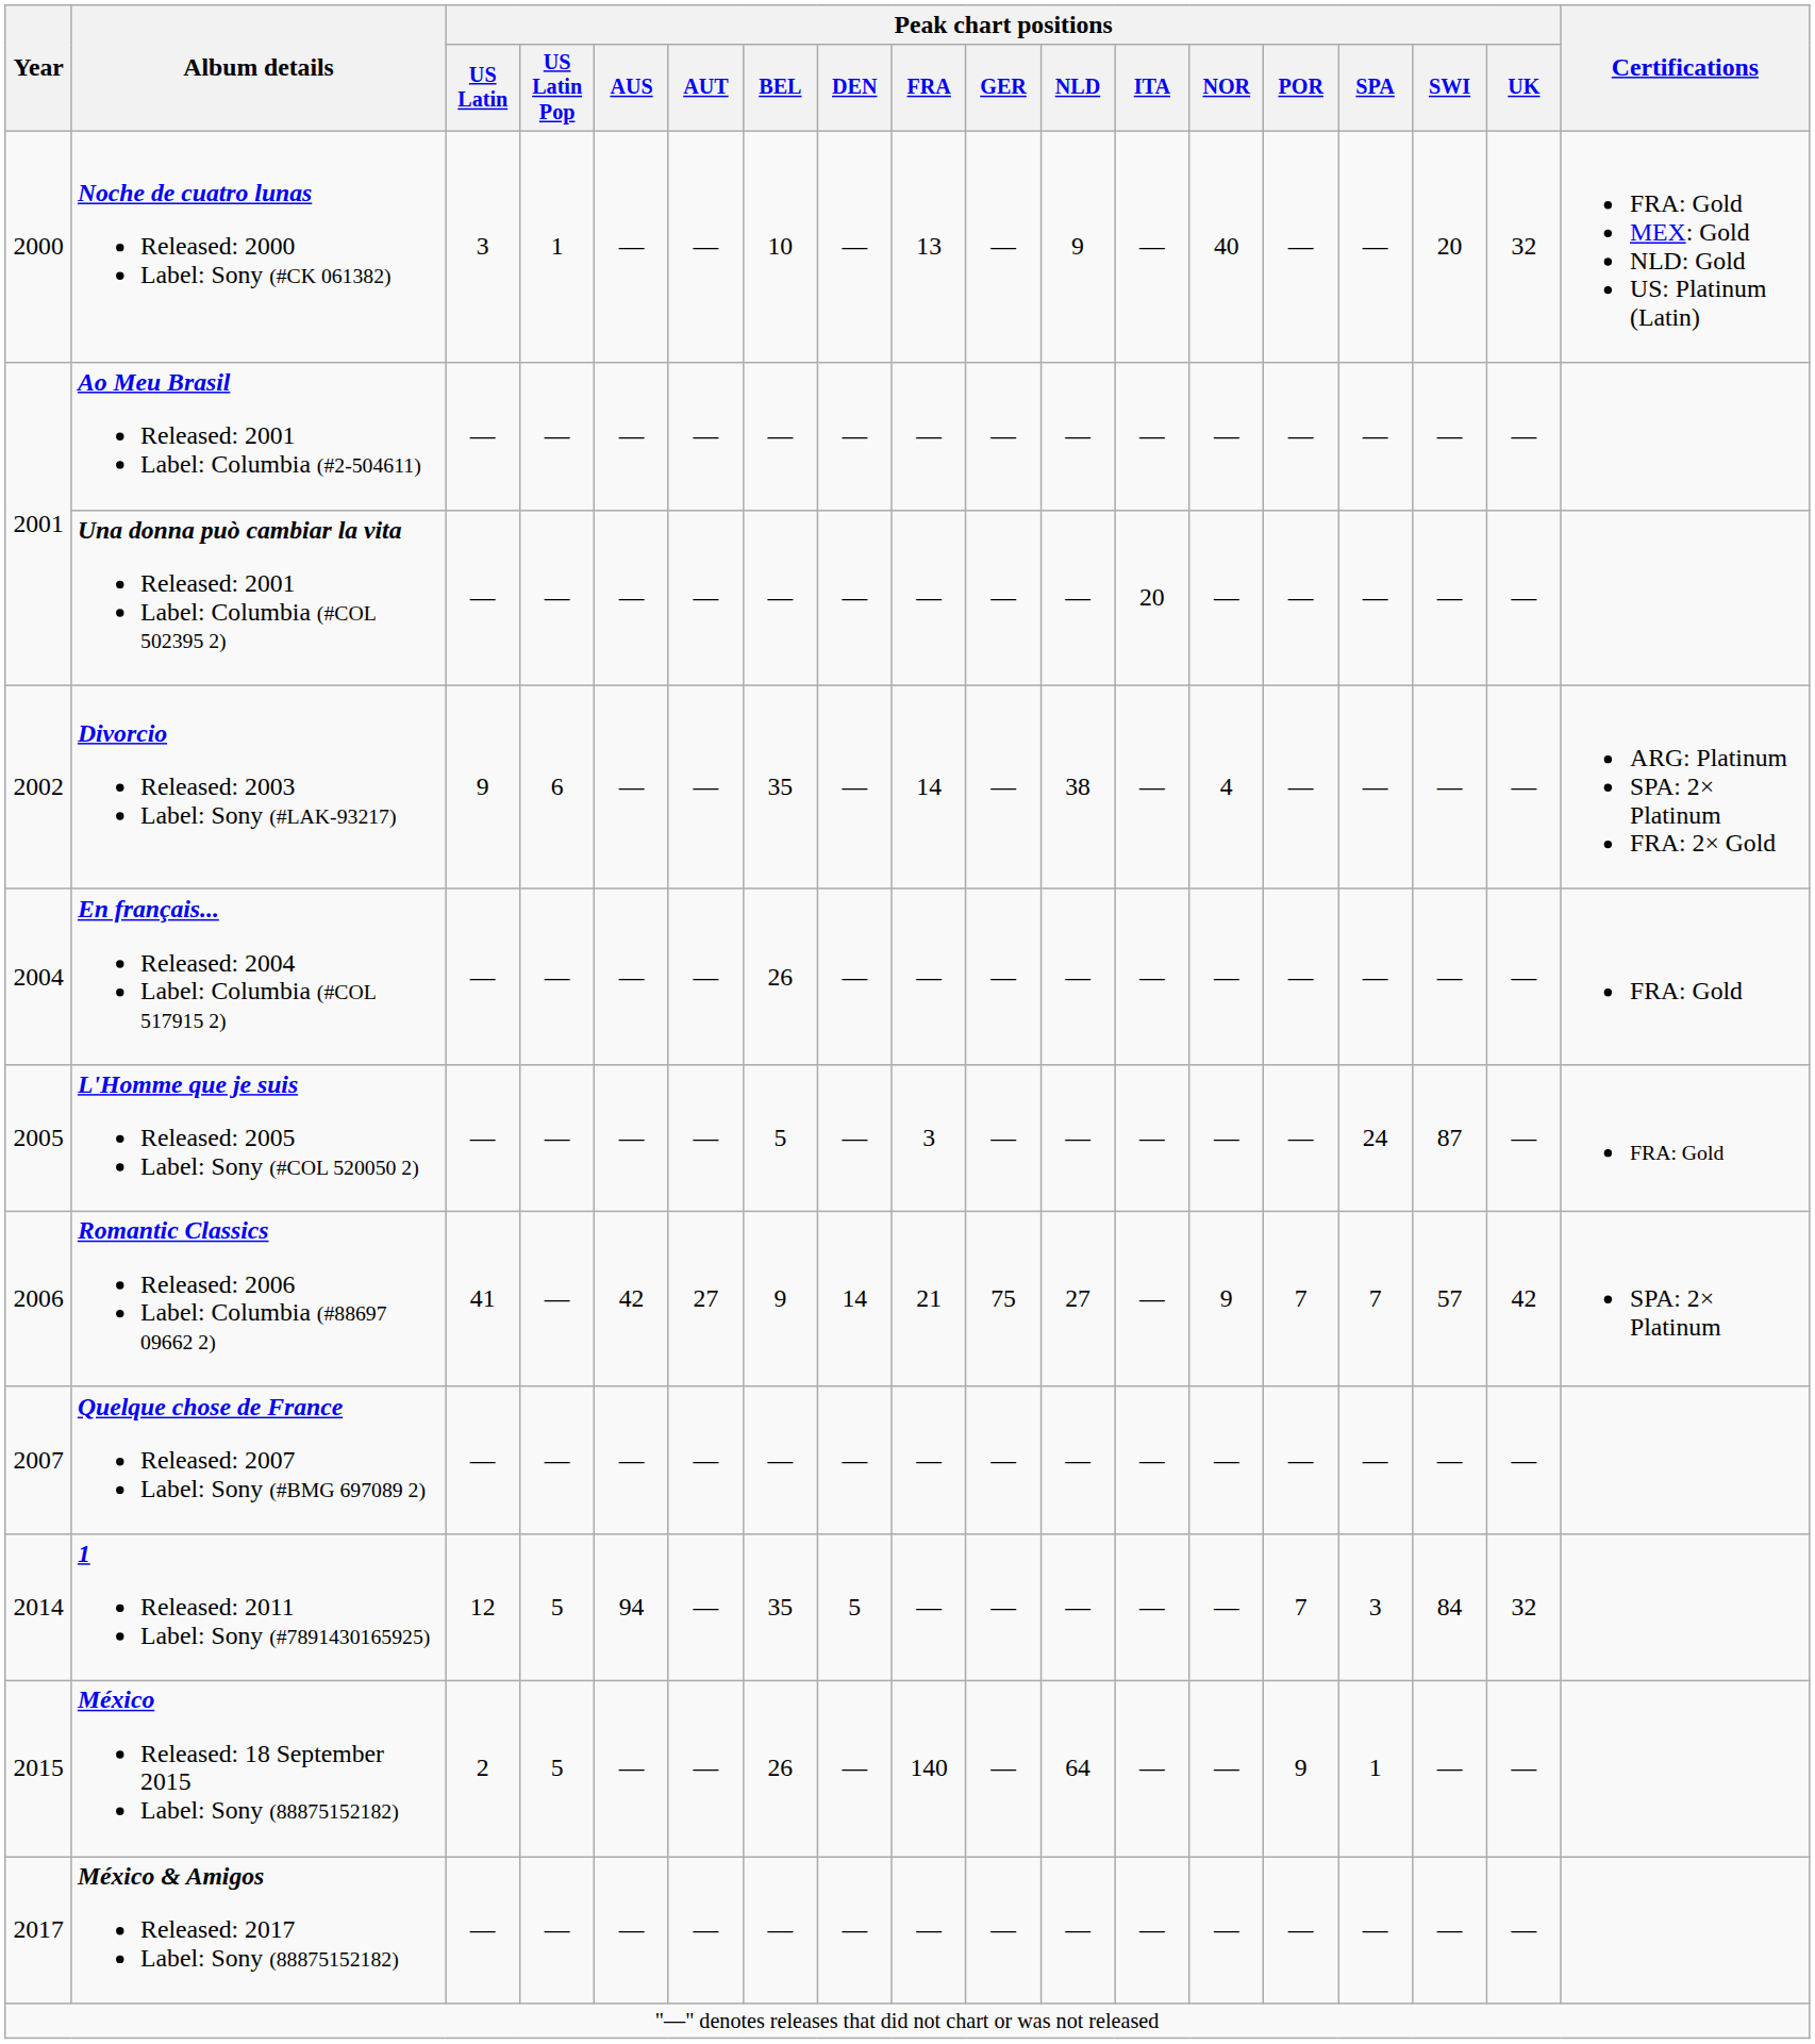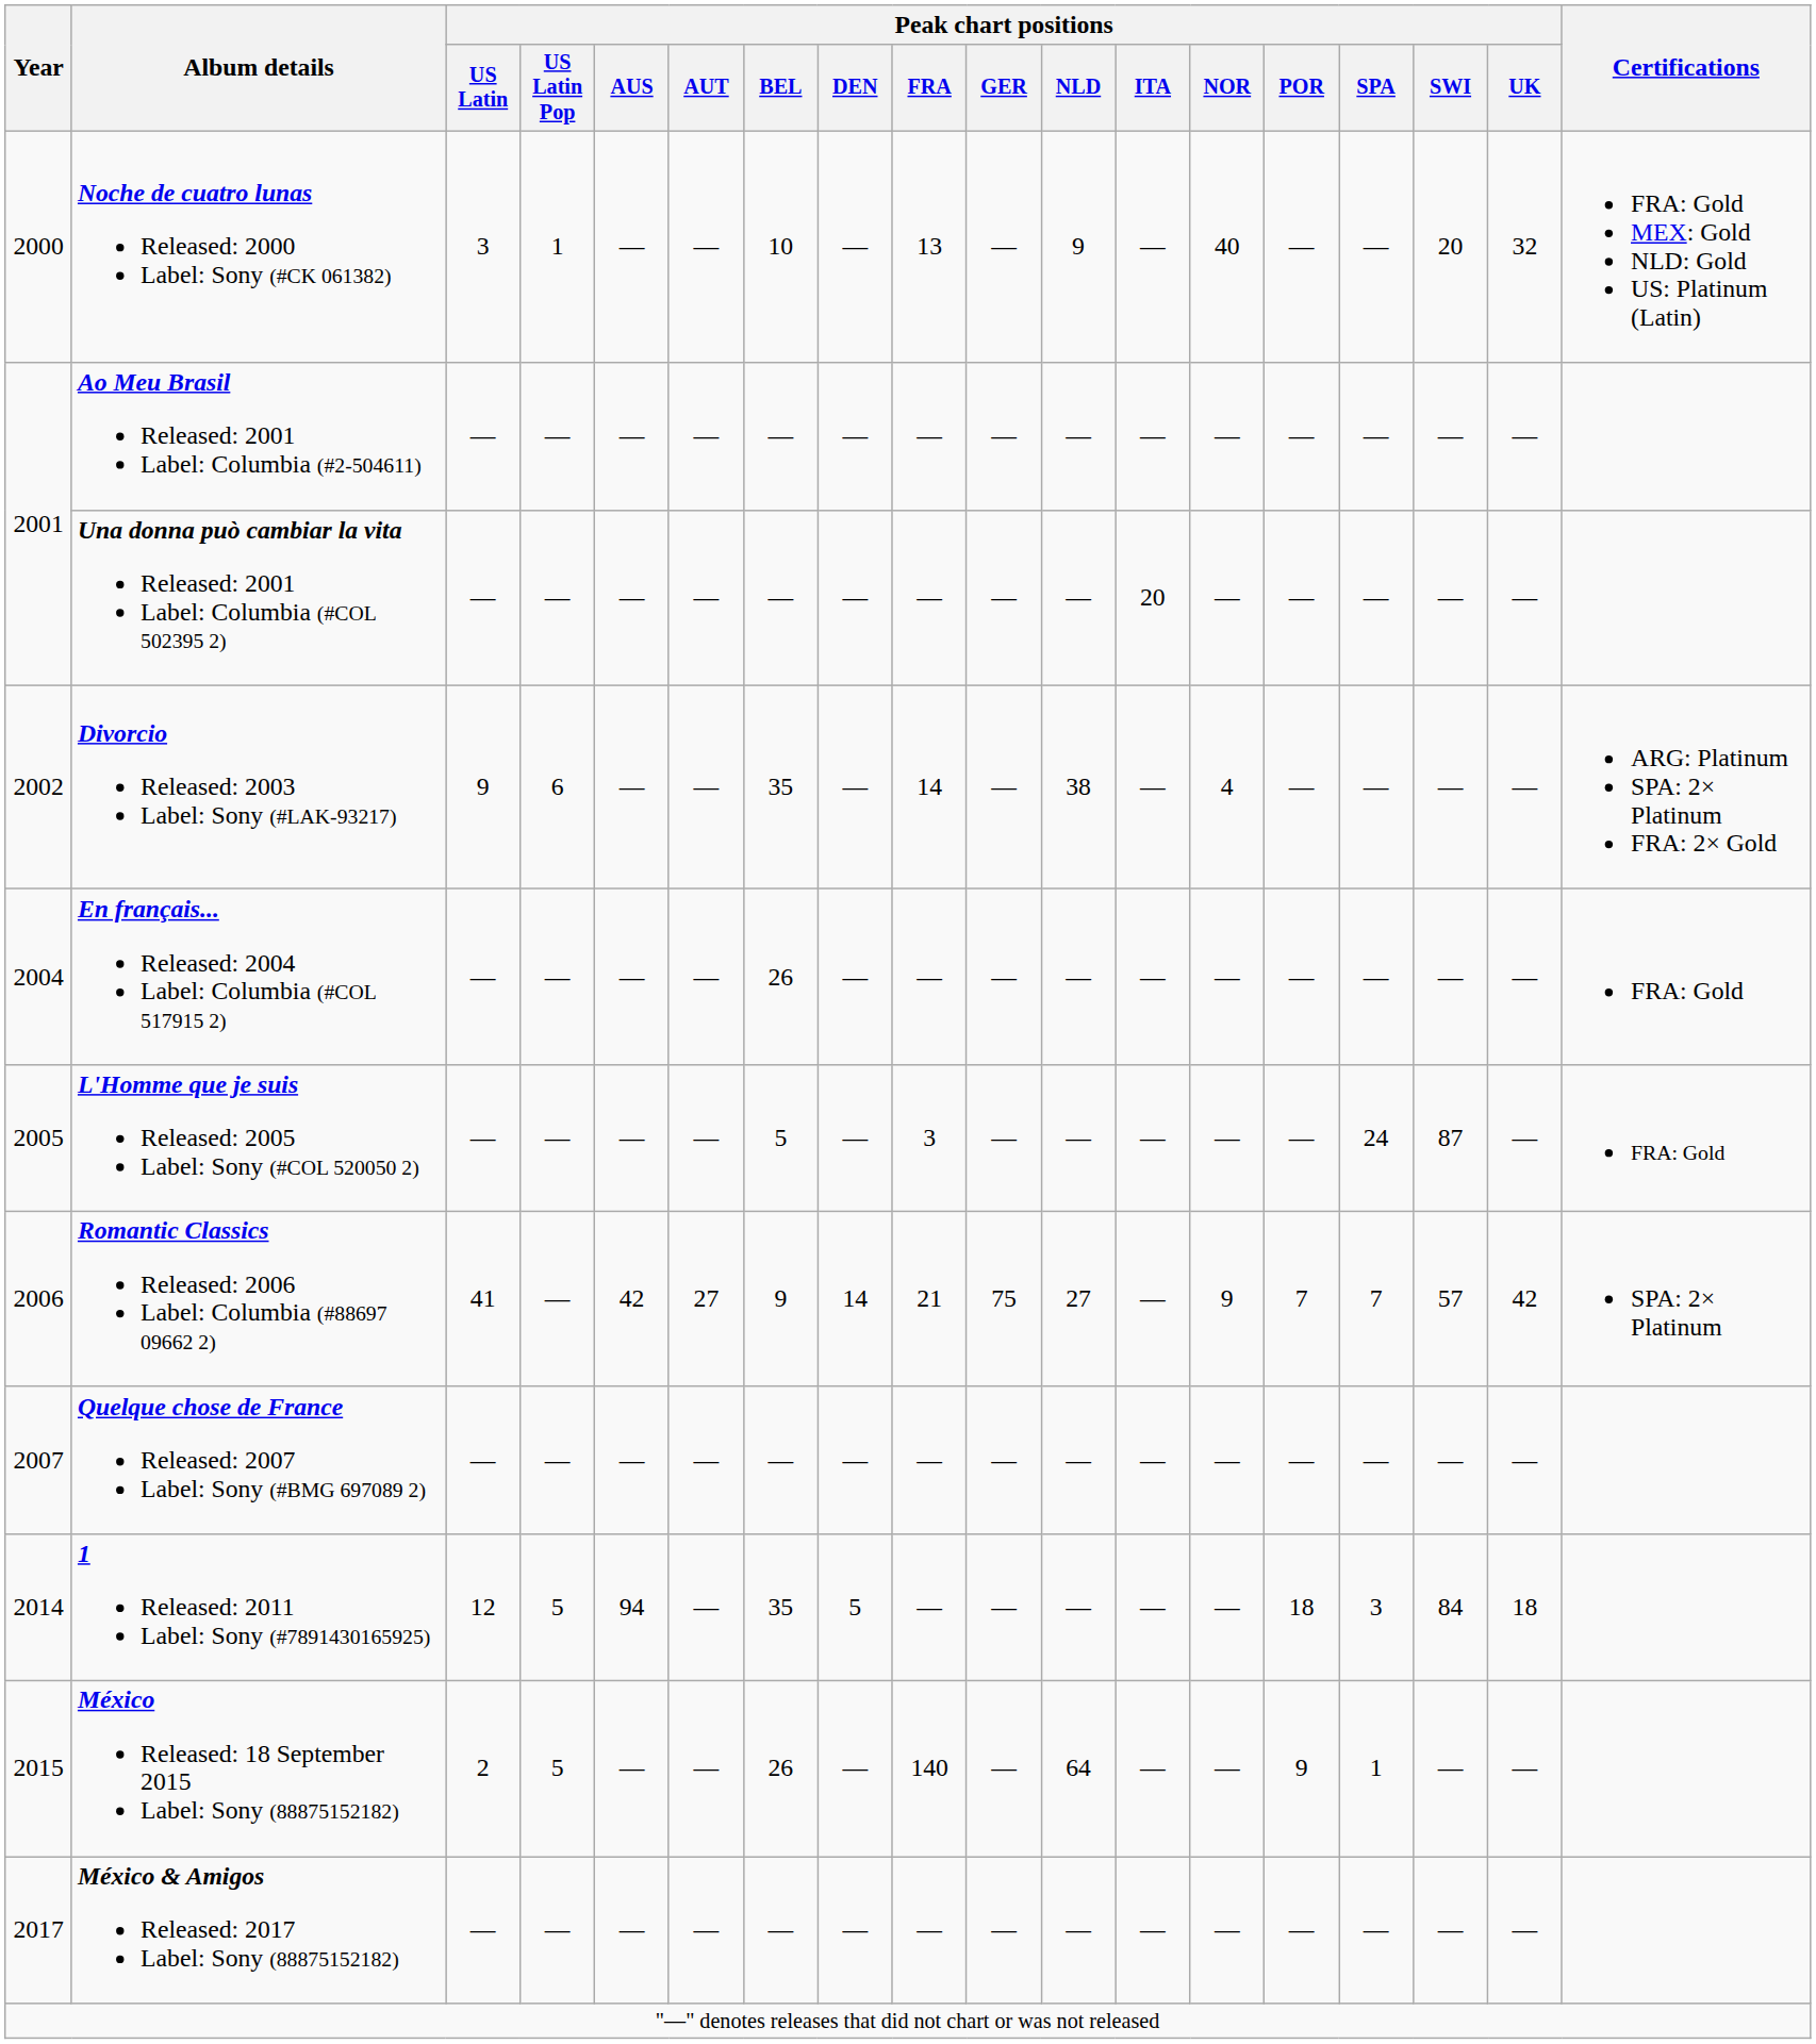1 Released: 2011 Label: Sony (#7891430165925) | Peak chart positions / POR: 7 -> 18
1 Released: 2011 Label: Sony (#7891430165925) | Peak chart positions / UK: 32 -> 18
